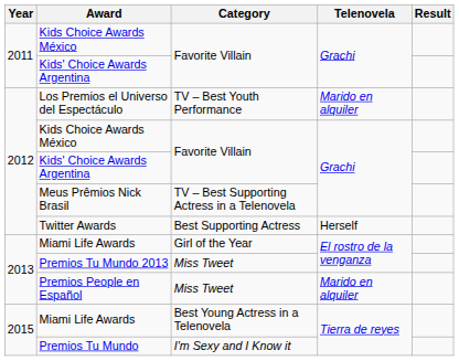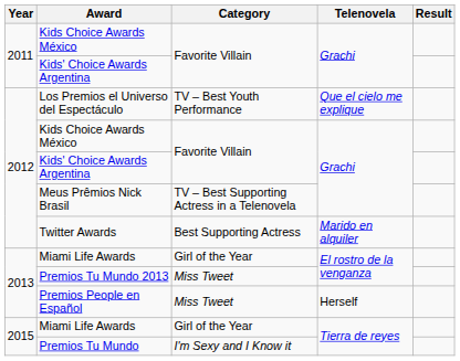Los Premios el Universo del Espectáculo | Telenovela: Marido en alquiler -> Que el cielo me explique
Twitter Awards | Telenovela: Herself -> Marido en alquiler
Premios People en Español | Telenovela: Marido en alquiler -> Herself
2015 / Miami Life Awards | Category: Best Young Actress in a Telenovela -> Girl of the Year
